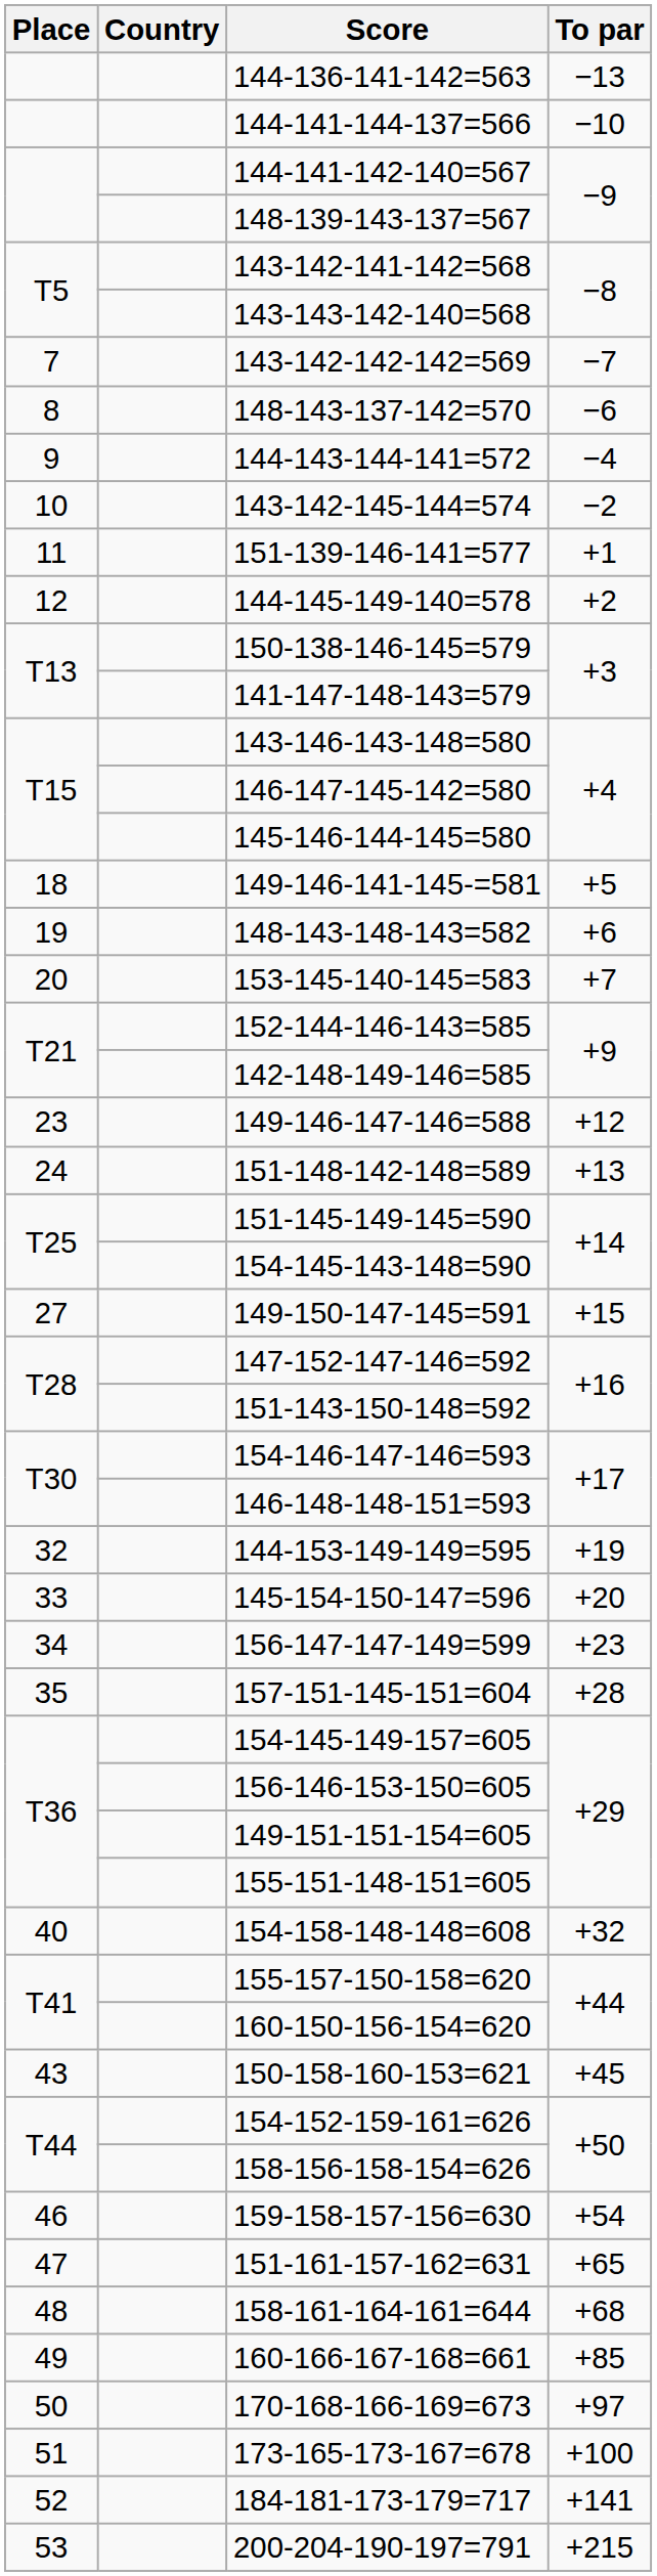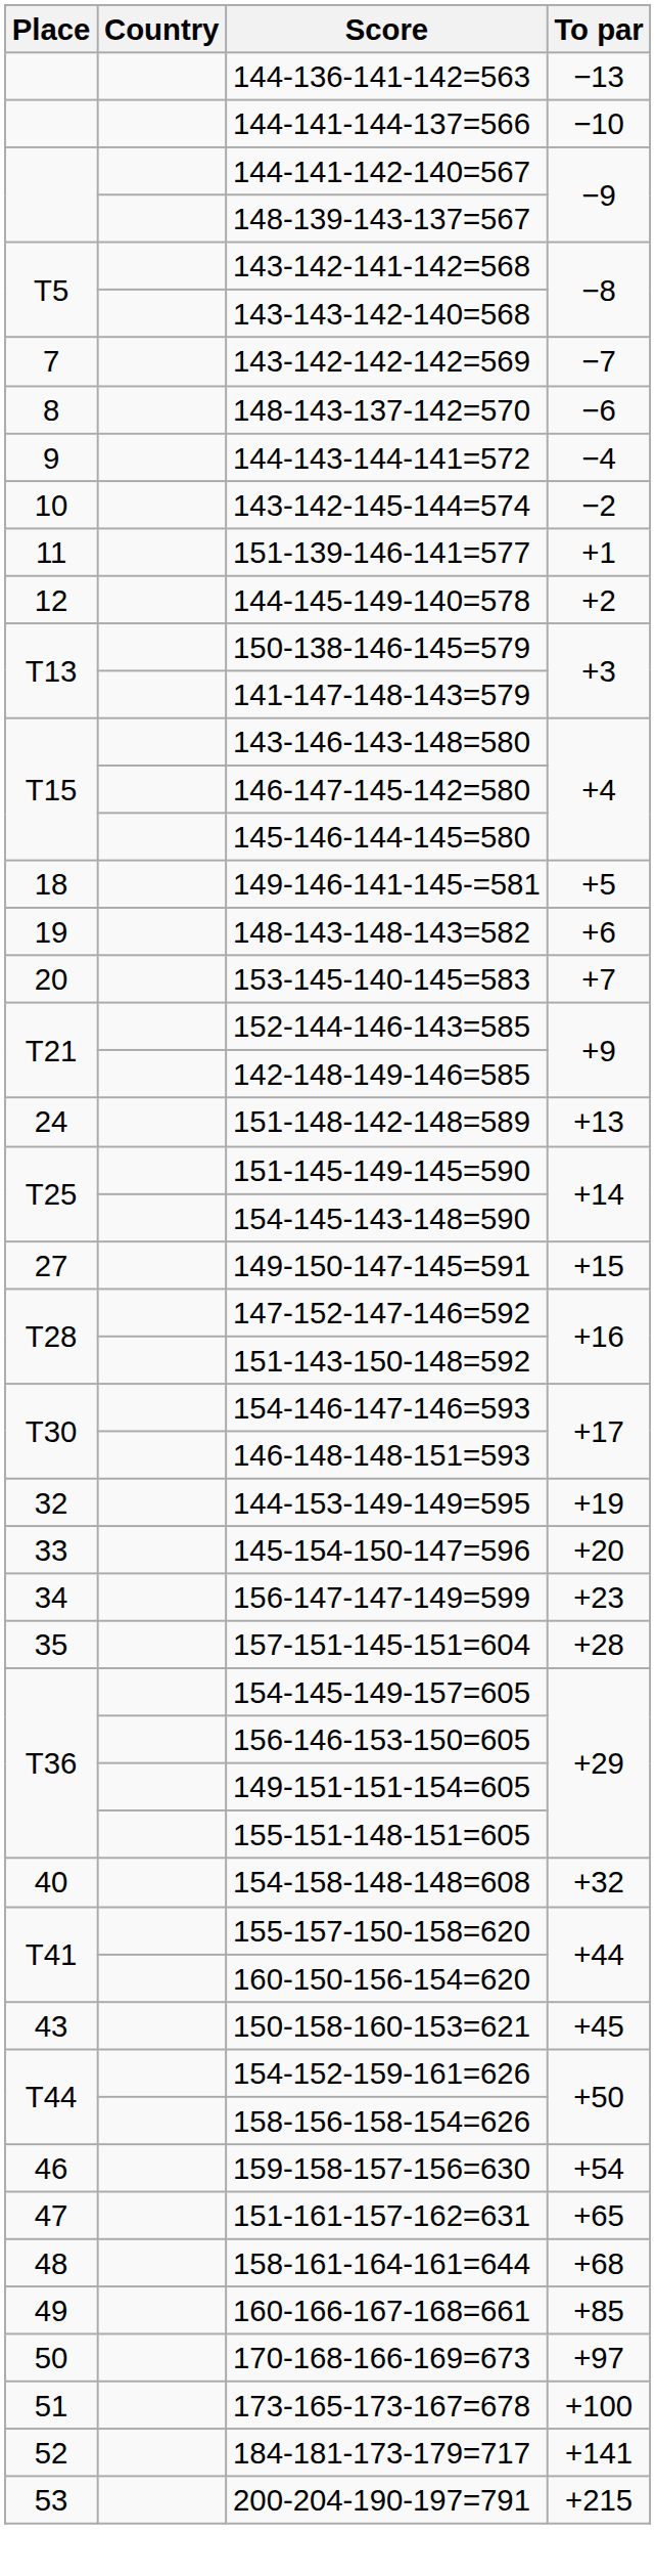- row: 23 | 149-146-147-146=588 | +12
